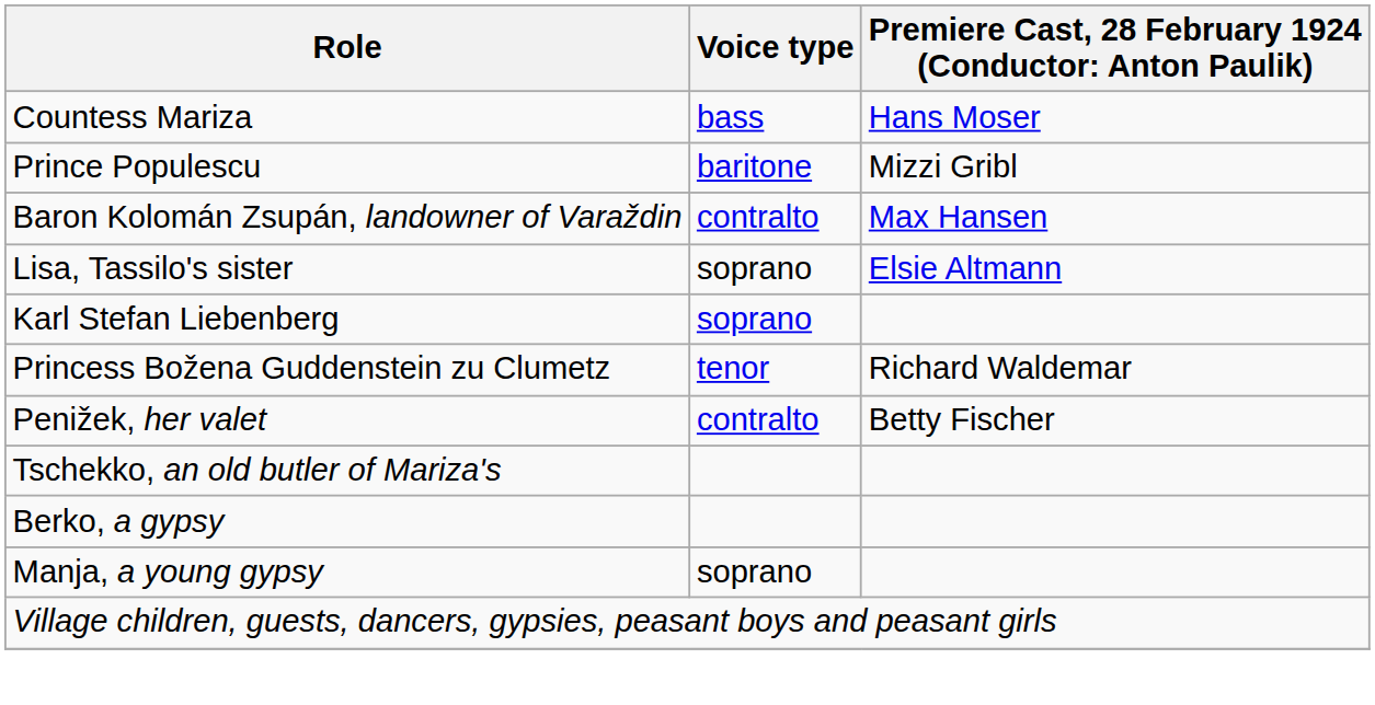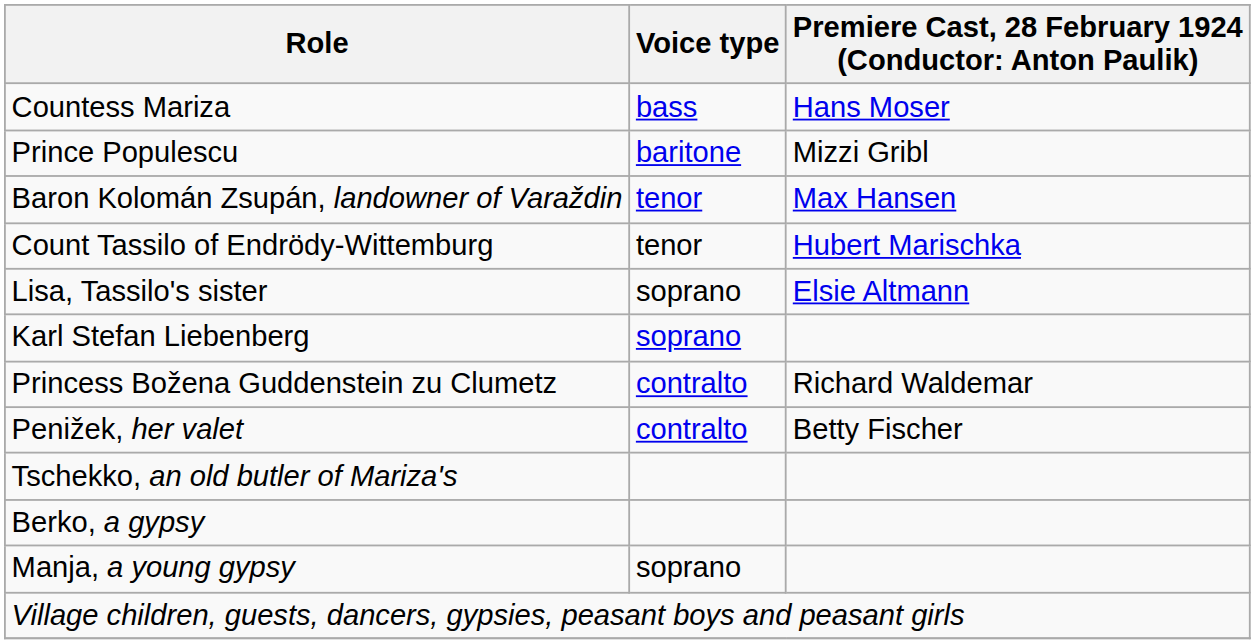Baron Kolomán Zsupán, landowner of Varaždin | Voice type: contralto -> tenor
+ row: Count Tassilo of Endrödy-Wittemburg | tenor | Hubert Marischka
Princess Božena Guddenstein zu Clumetz | Voice type: tenor -> contralto
